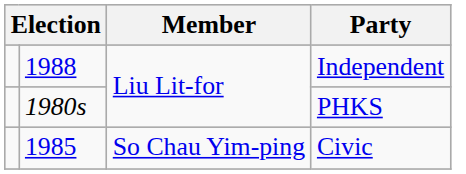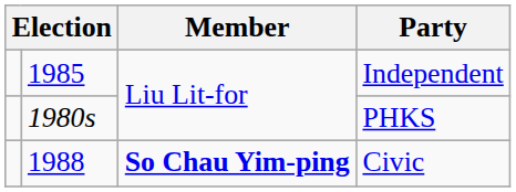Independent | column 2: 1988 -> 1985
Civic | column 2: 1985 -> 1988
Civic | Member: normal -> bold
